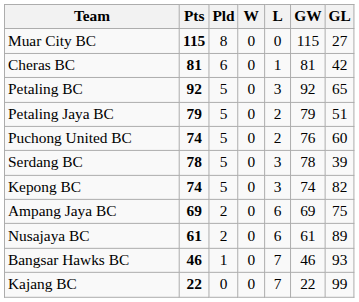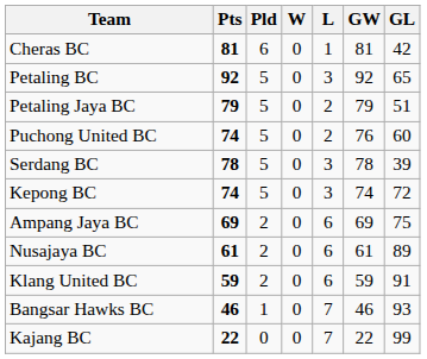- row: Muar City BC | 115 | 8 | 0 | 0 | 115 | 27
Kepong BC | GL: 82 -> 72
+ row: Klang United BC | 59 | 2 | 0 | 6 | 59 | 91
